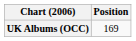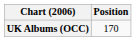UK Albums (OCC) | Position: 169 -> 170
